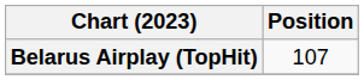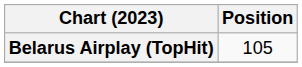Belarus Airplay (TopHit) | Position: 107 -> 105
